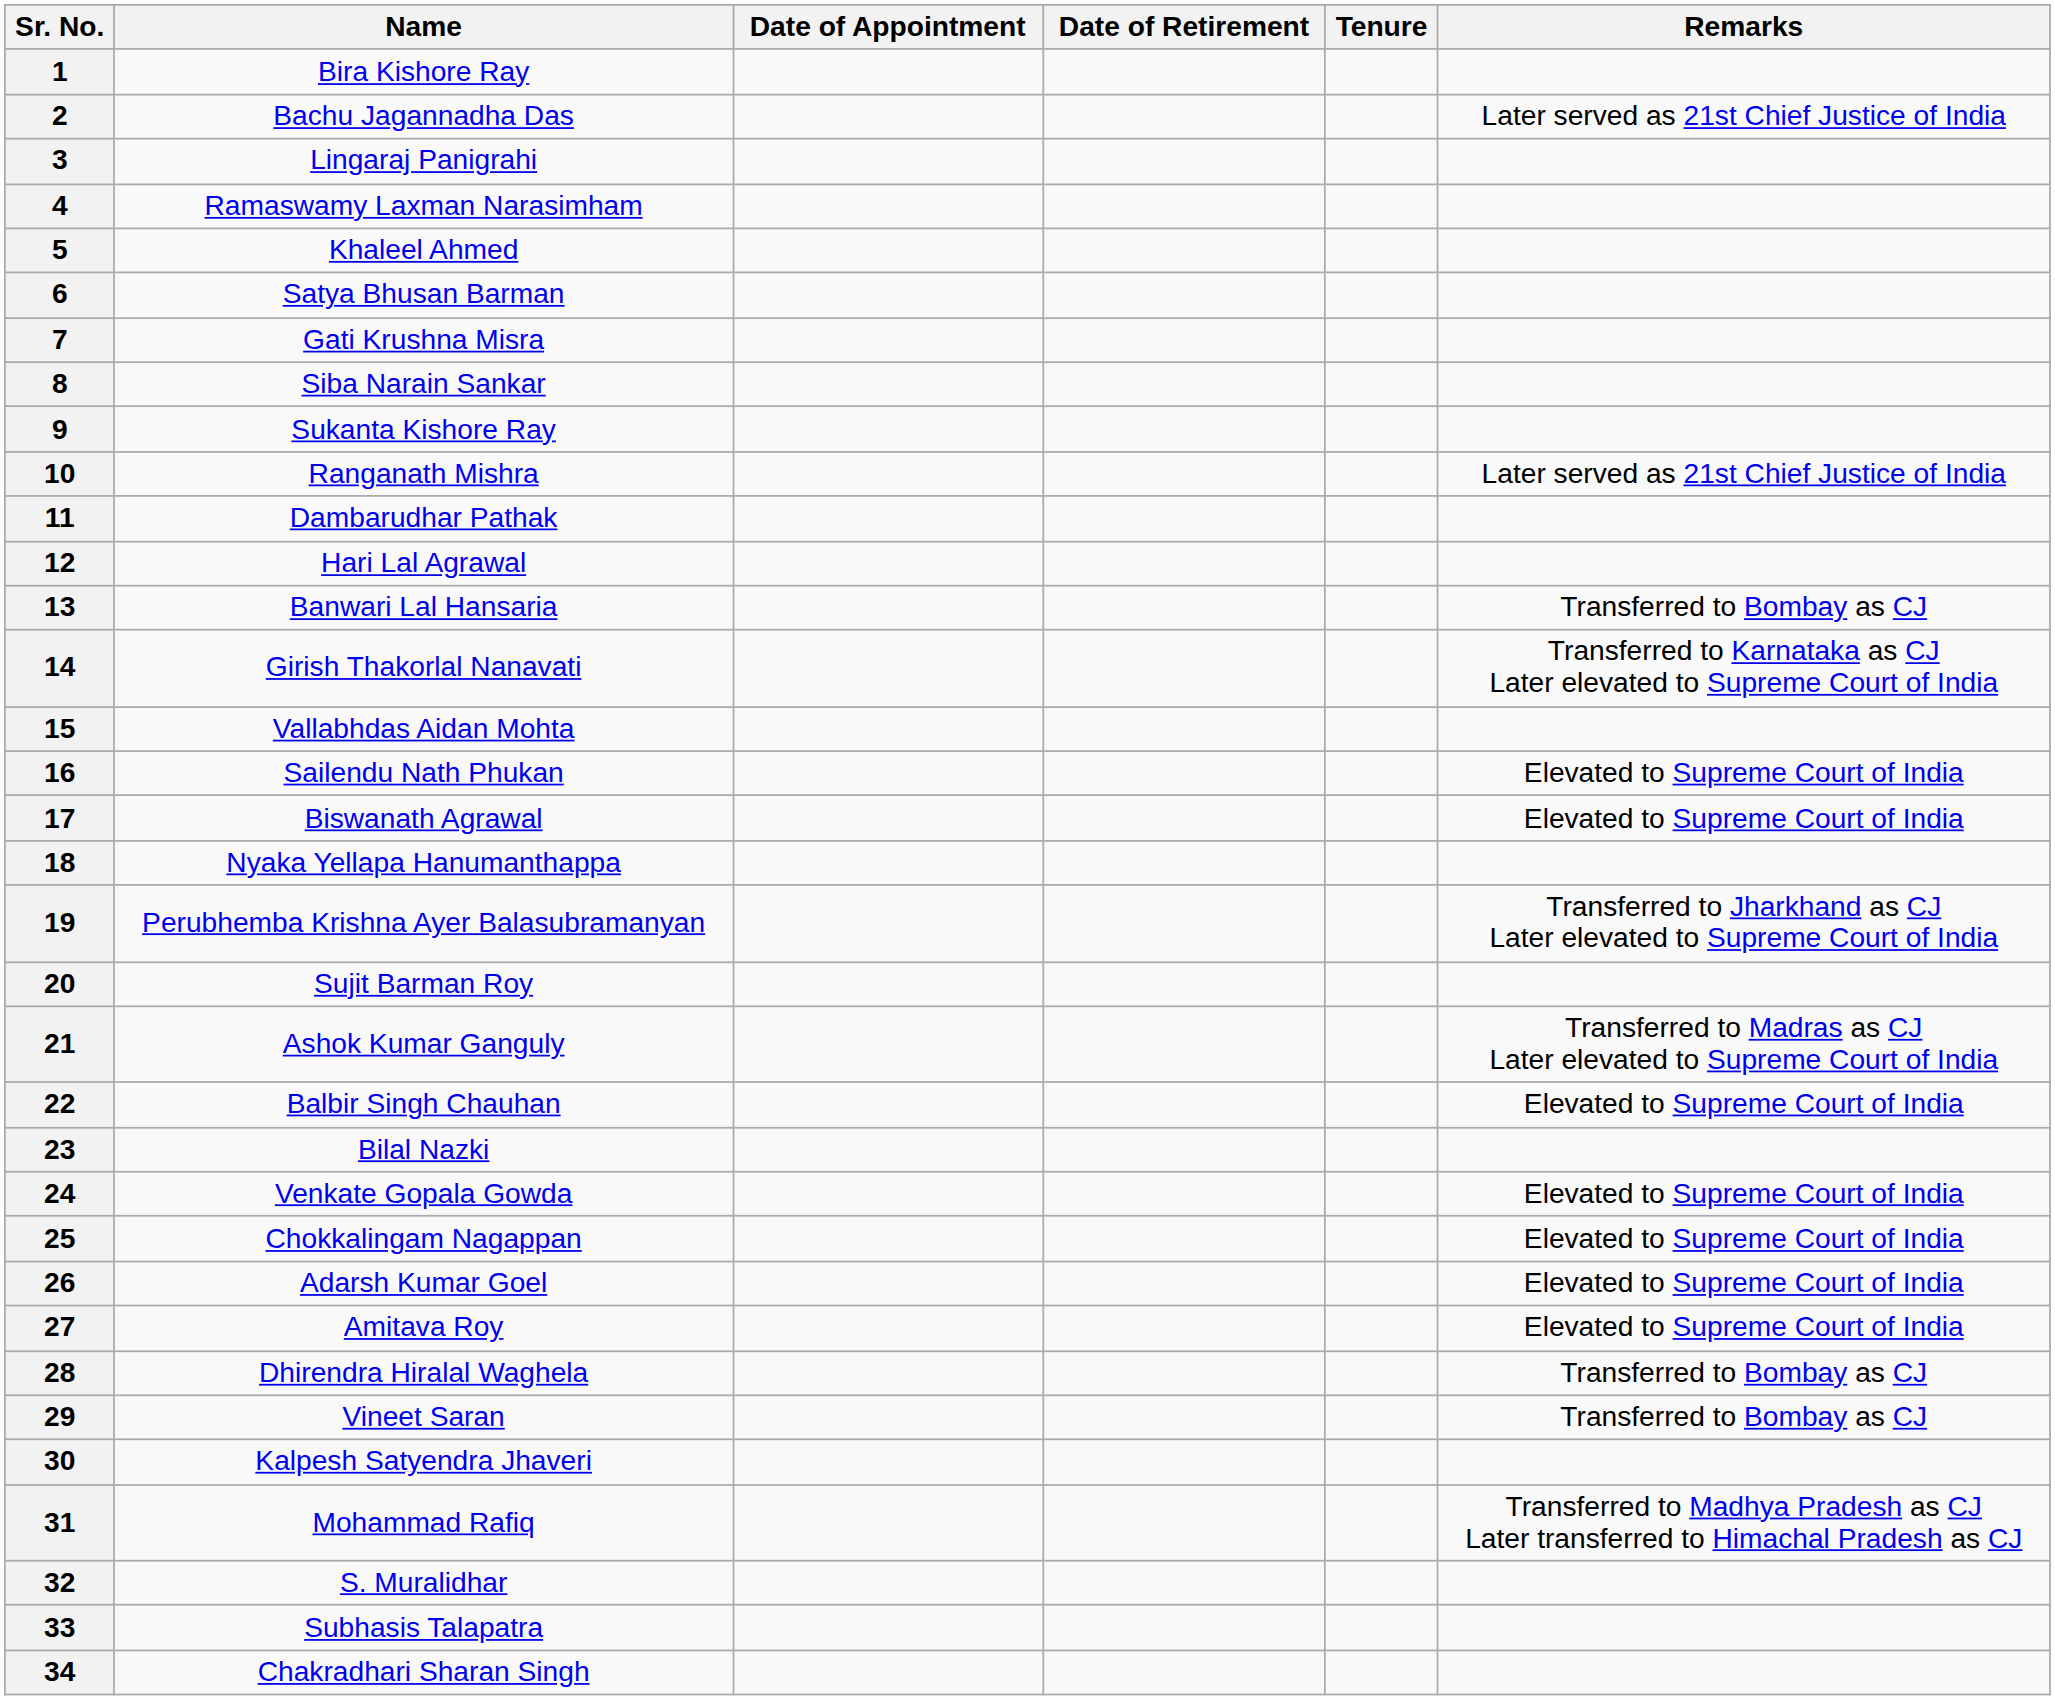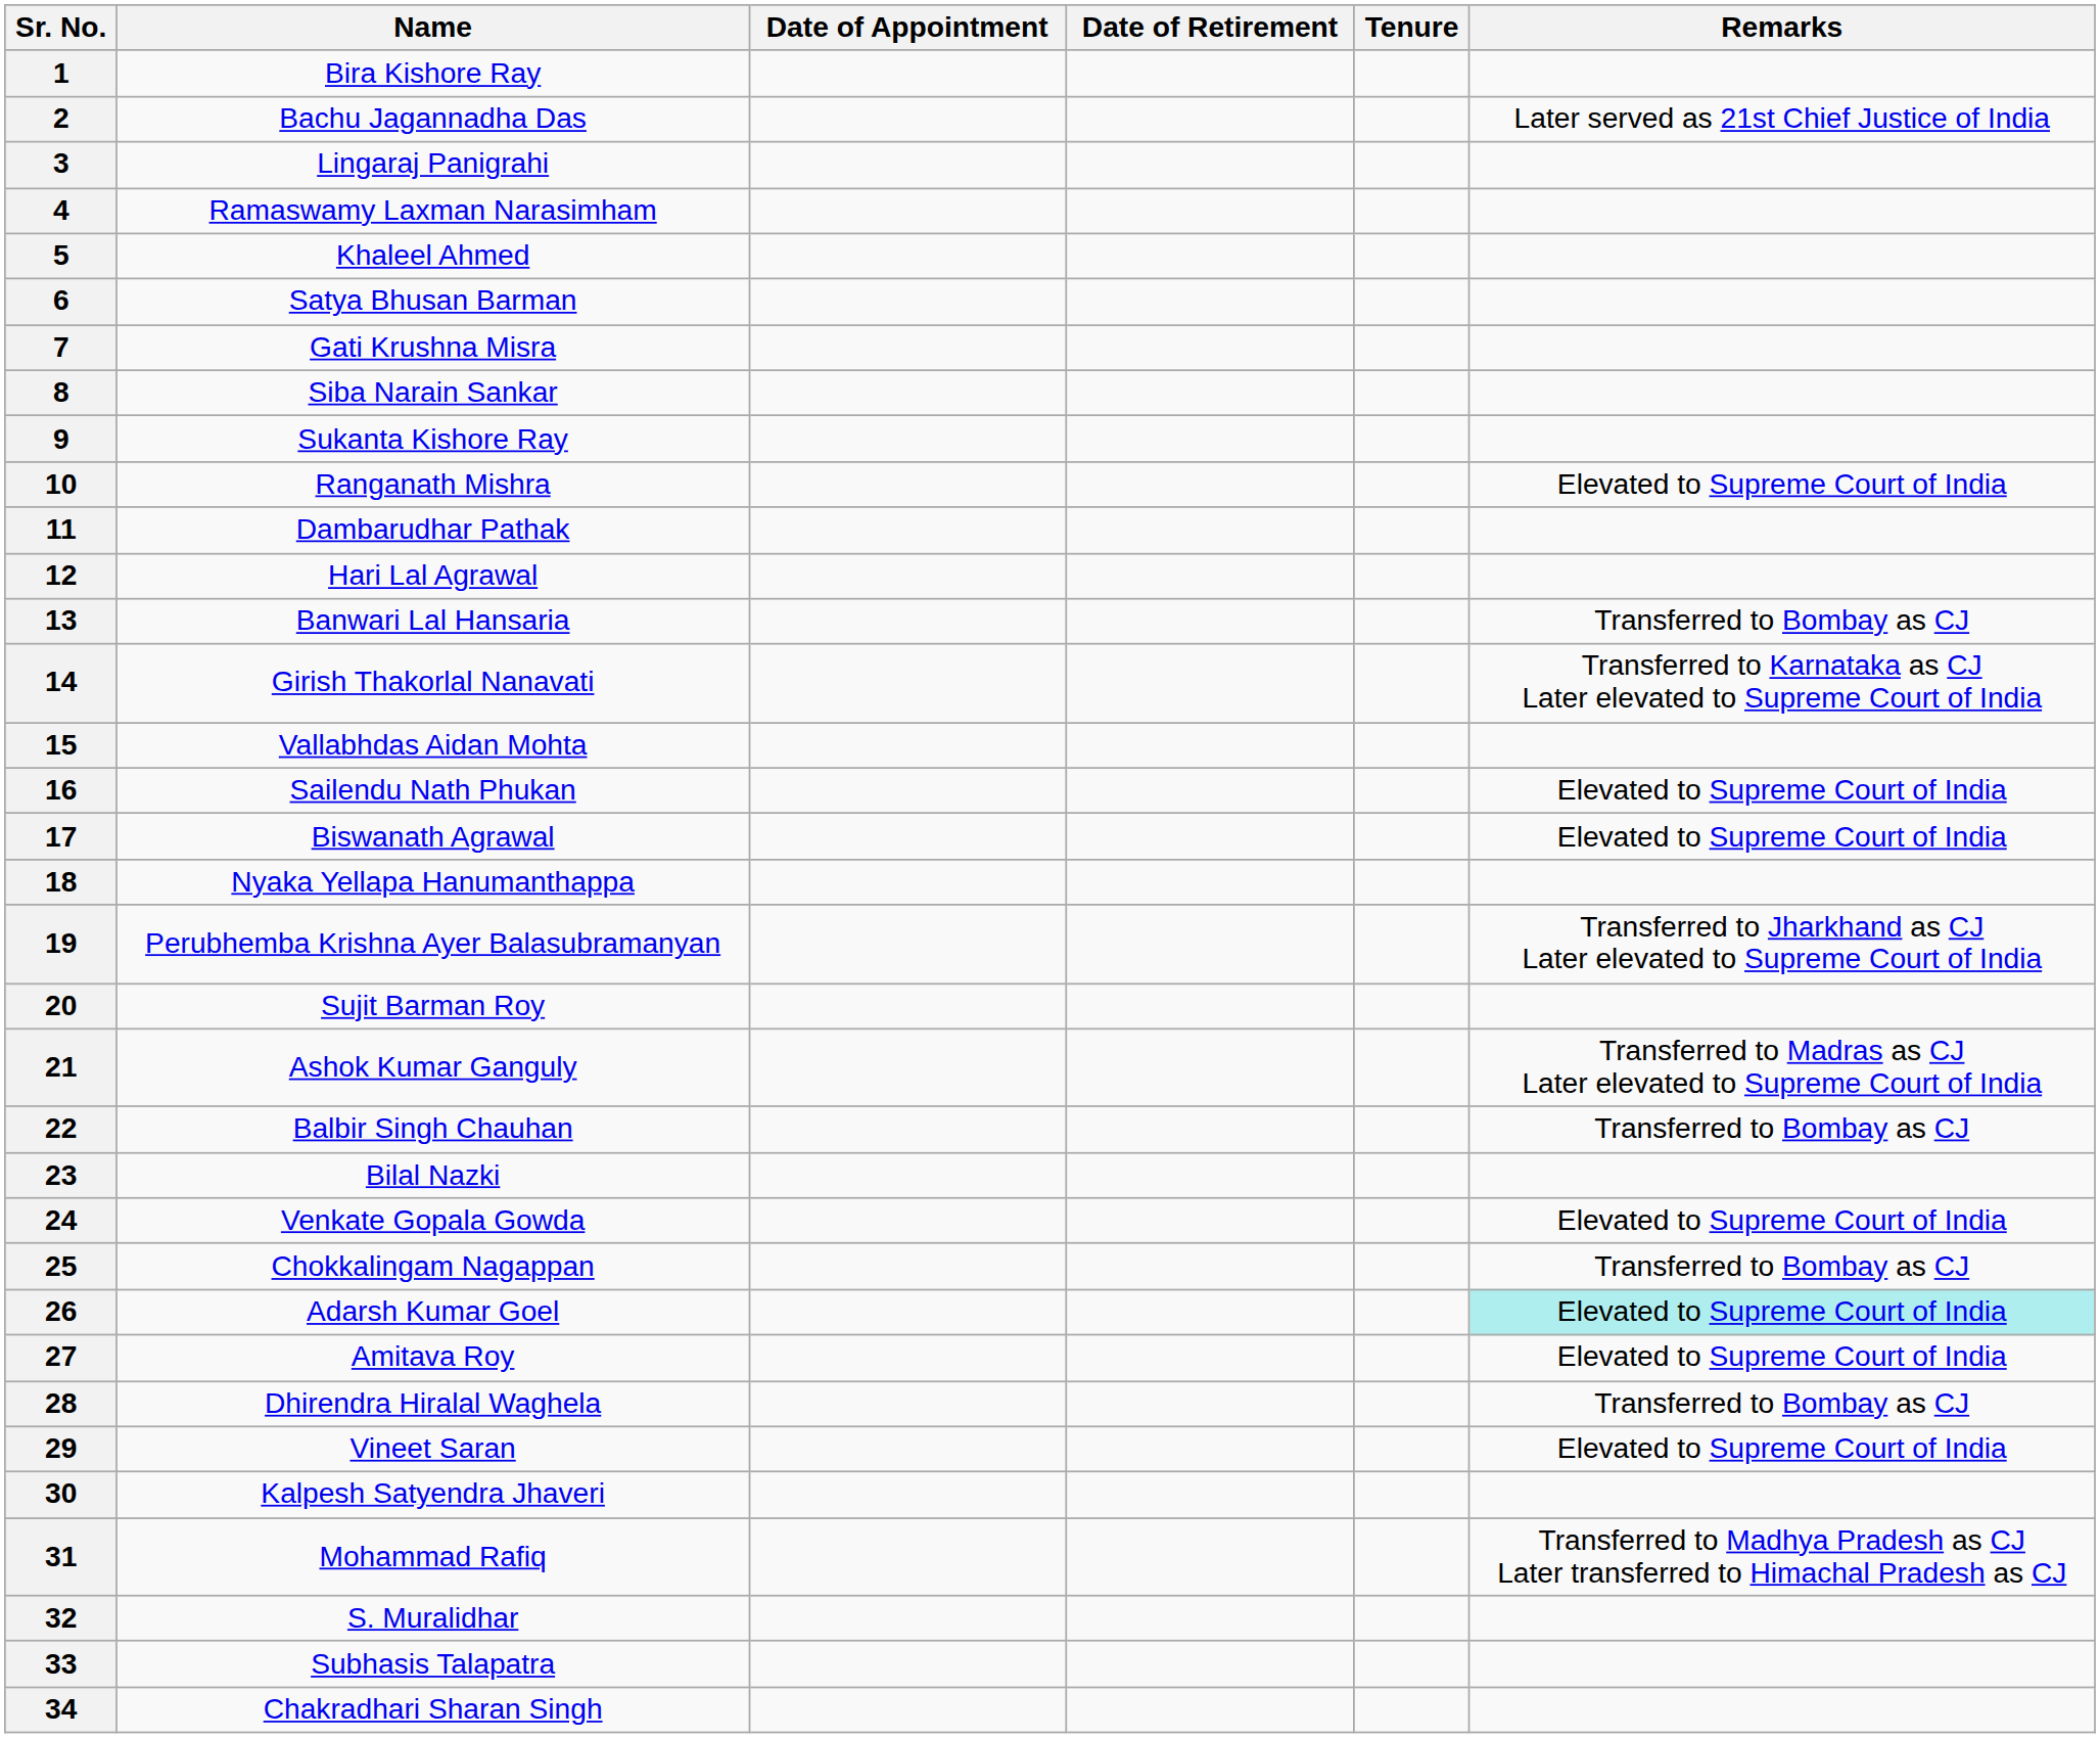10 | Remarks: Later served as 21st Chief Justice of India -> Elevated to Supreme Court of India
22 | Remarks: Elevated to Supreme Court of India -> Transferred to Bombay as CJ
25 | Remarks: Elevated to Supreme Court of India -> Transferred to Bombay as CJ
26 | Remarks: no background -> paleturquoise background
29 | Remarks: Transferred to Bombay as CJ -> Elevated to Supreme Court of India
